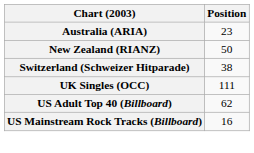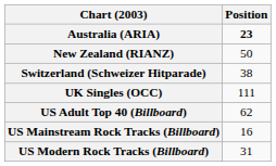Australia (ARIA) | Position: normal -> bold
+ row: US Modern Rock Tracks (Billboard) | 31
